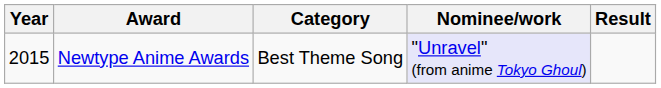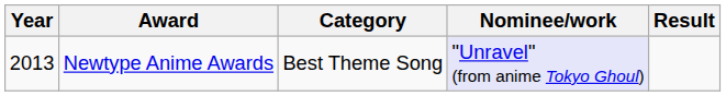Newtype Anime Awards | Year: 2015 -> 2013
